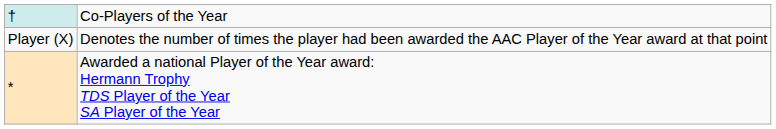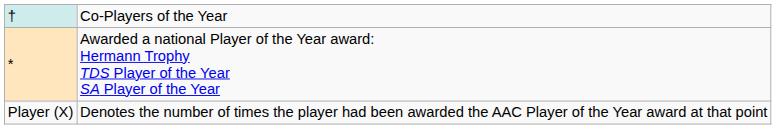rows swapped: * <-> Player (X)
